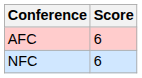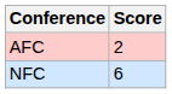AFC | Score: 6 -> 2
